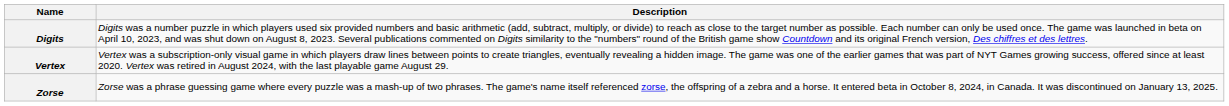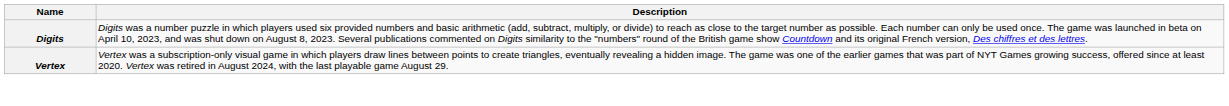- row: Zorse | Zorse was a phrase guessing game where every puzzle was a mash-up of two phrases. The game's name itself referenced zorse, the offspring of a zebra and a horse. It entered beta in October 8, 2024, in Canada. It was discontinued on January 13, 2025.
